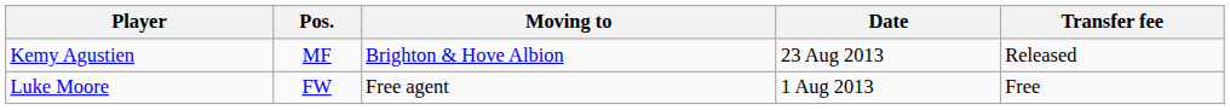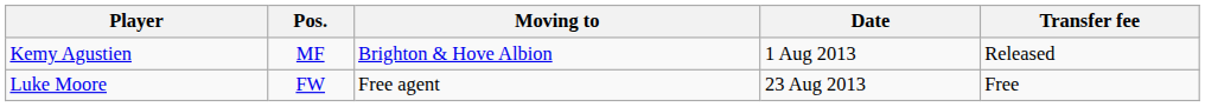Kemy Agustien | Date: 23 Aug 2013 -> 1 Aug 2013
Luke Moore | Date: 1 Aug 2013 -> 23 Aug 2013
